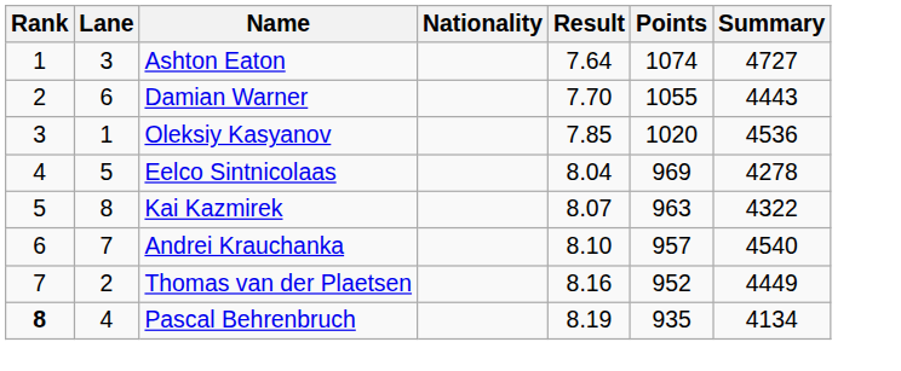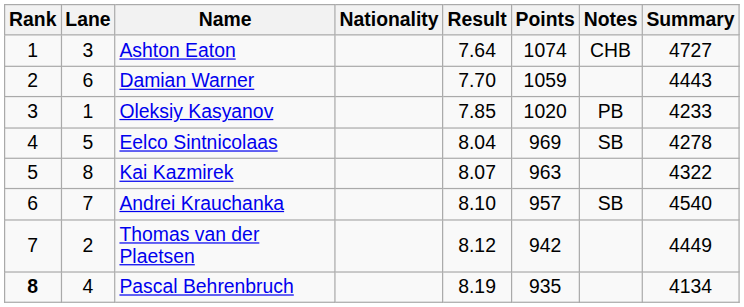+ column: Notes | CHB | PB | SB | SB
Damian Warner | Points: 1055 -> 1059
Oleksiy Kasyanov | Summary: 4536 -> 4233
Thomas van der Plaetsen | Result: 8.16 -> 8.12
Thomas van der Plaetsen | Points: 952 -> 942
